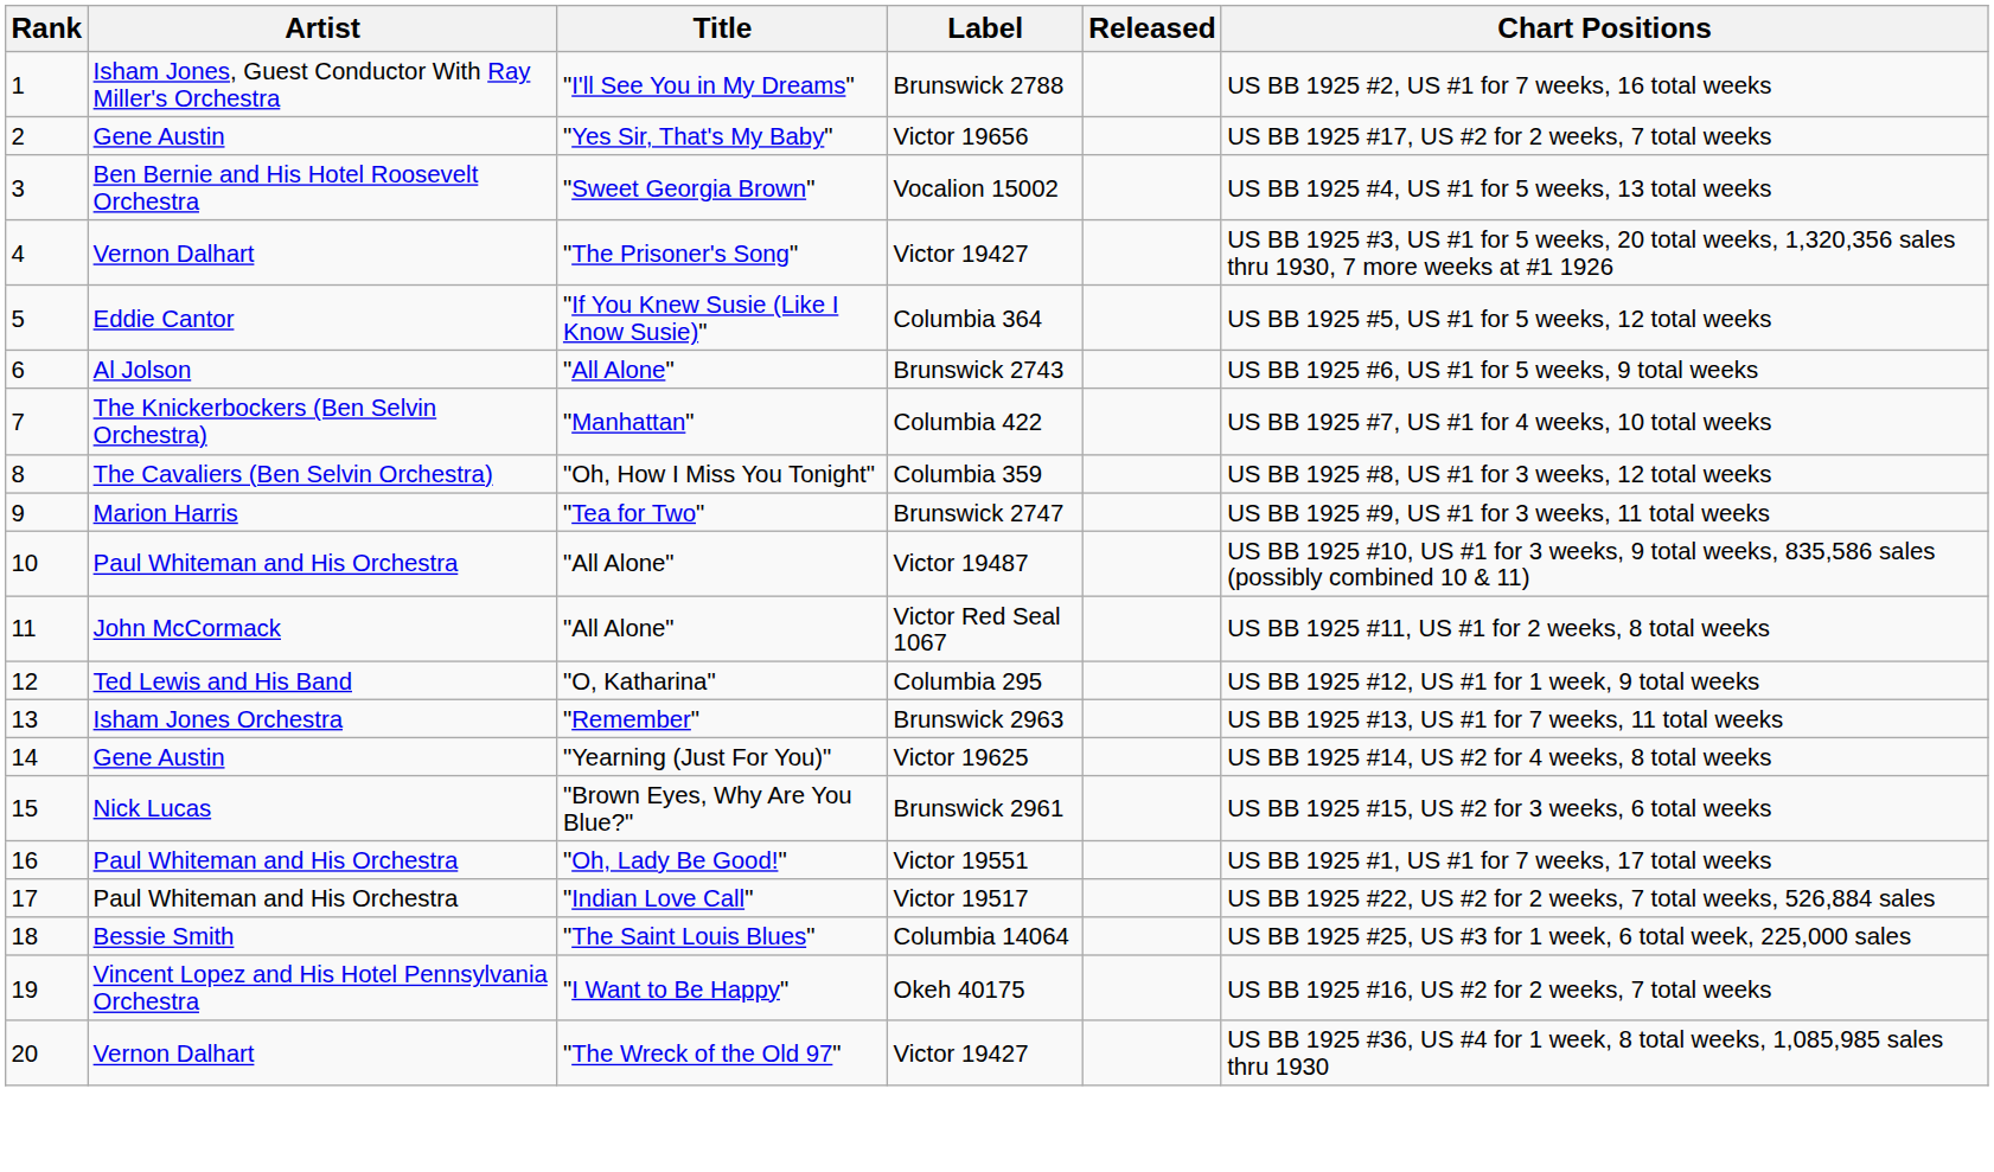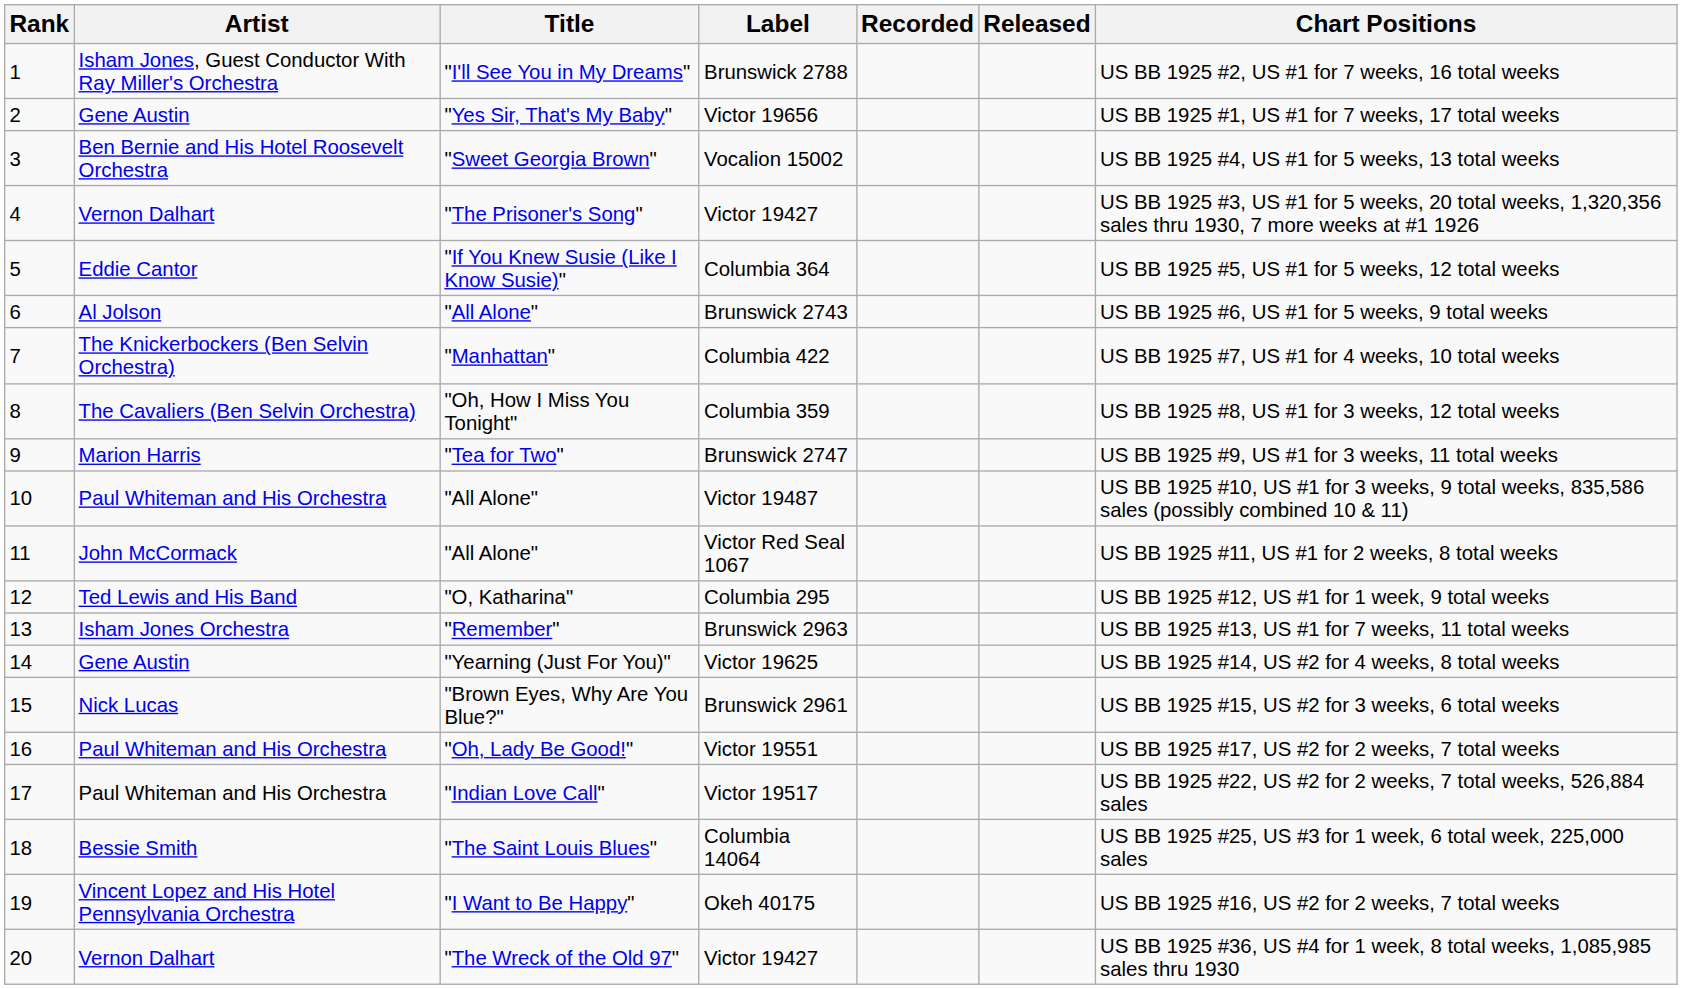+ column: Recorded
Victor 19656 | Chart Positions: US BB 1925 #17, US #2 for 2 weeks, 7 total weeks -> US BB 1925 #1, US #1 for 7 weeks, 17 total weeks
Victor 19551 | Chart Positions: US BB 1925 #1, US #1 for 7 weeks, 17 total weeks -> US BB 1925 #17, US #2 for 2 weeks, 7 total weeks
